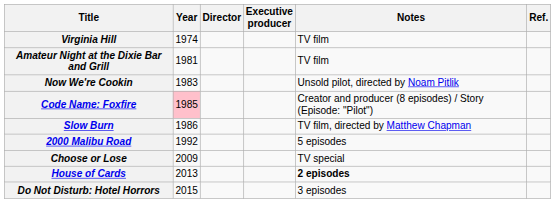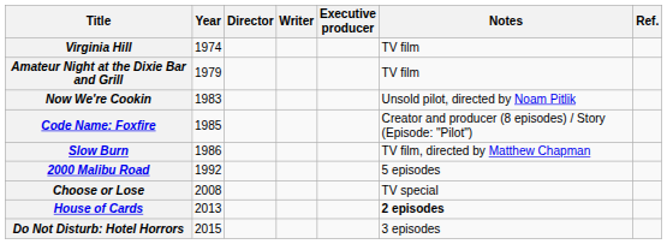+ column: Writer
Amateur Night at the Dixie Bar and Grill | Year: 1981 -> 1979
Code Name: Foxfire | Year: pink background -> no background
Choose or Lose | Year: 2009 -> 2008
